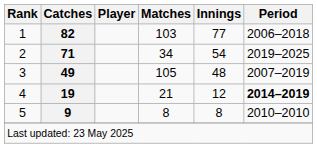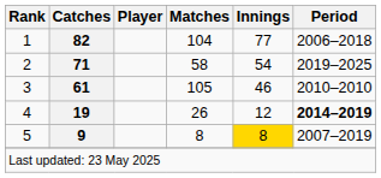1 | Matches: 103 -> 104
2 | Matches: 34 -> 58
3 | Catches: 49 -> 61
3 | Innings: 48 -> 46
3 | Period: 2007–2019 -> 2010–2010
4 | Matches: 21 -> 26
5 | Innings: no background -> gold background
5 | Period: 2010–2010 -> 2007–2019
